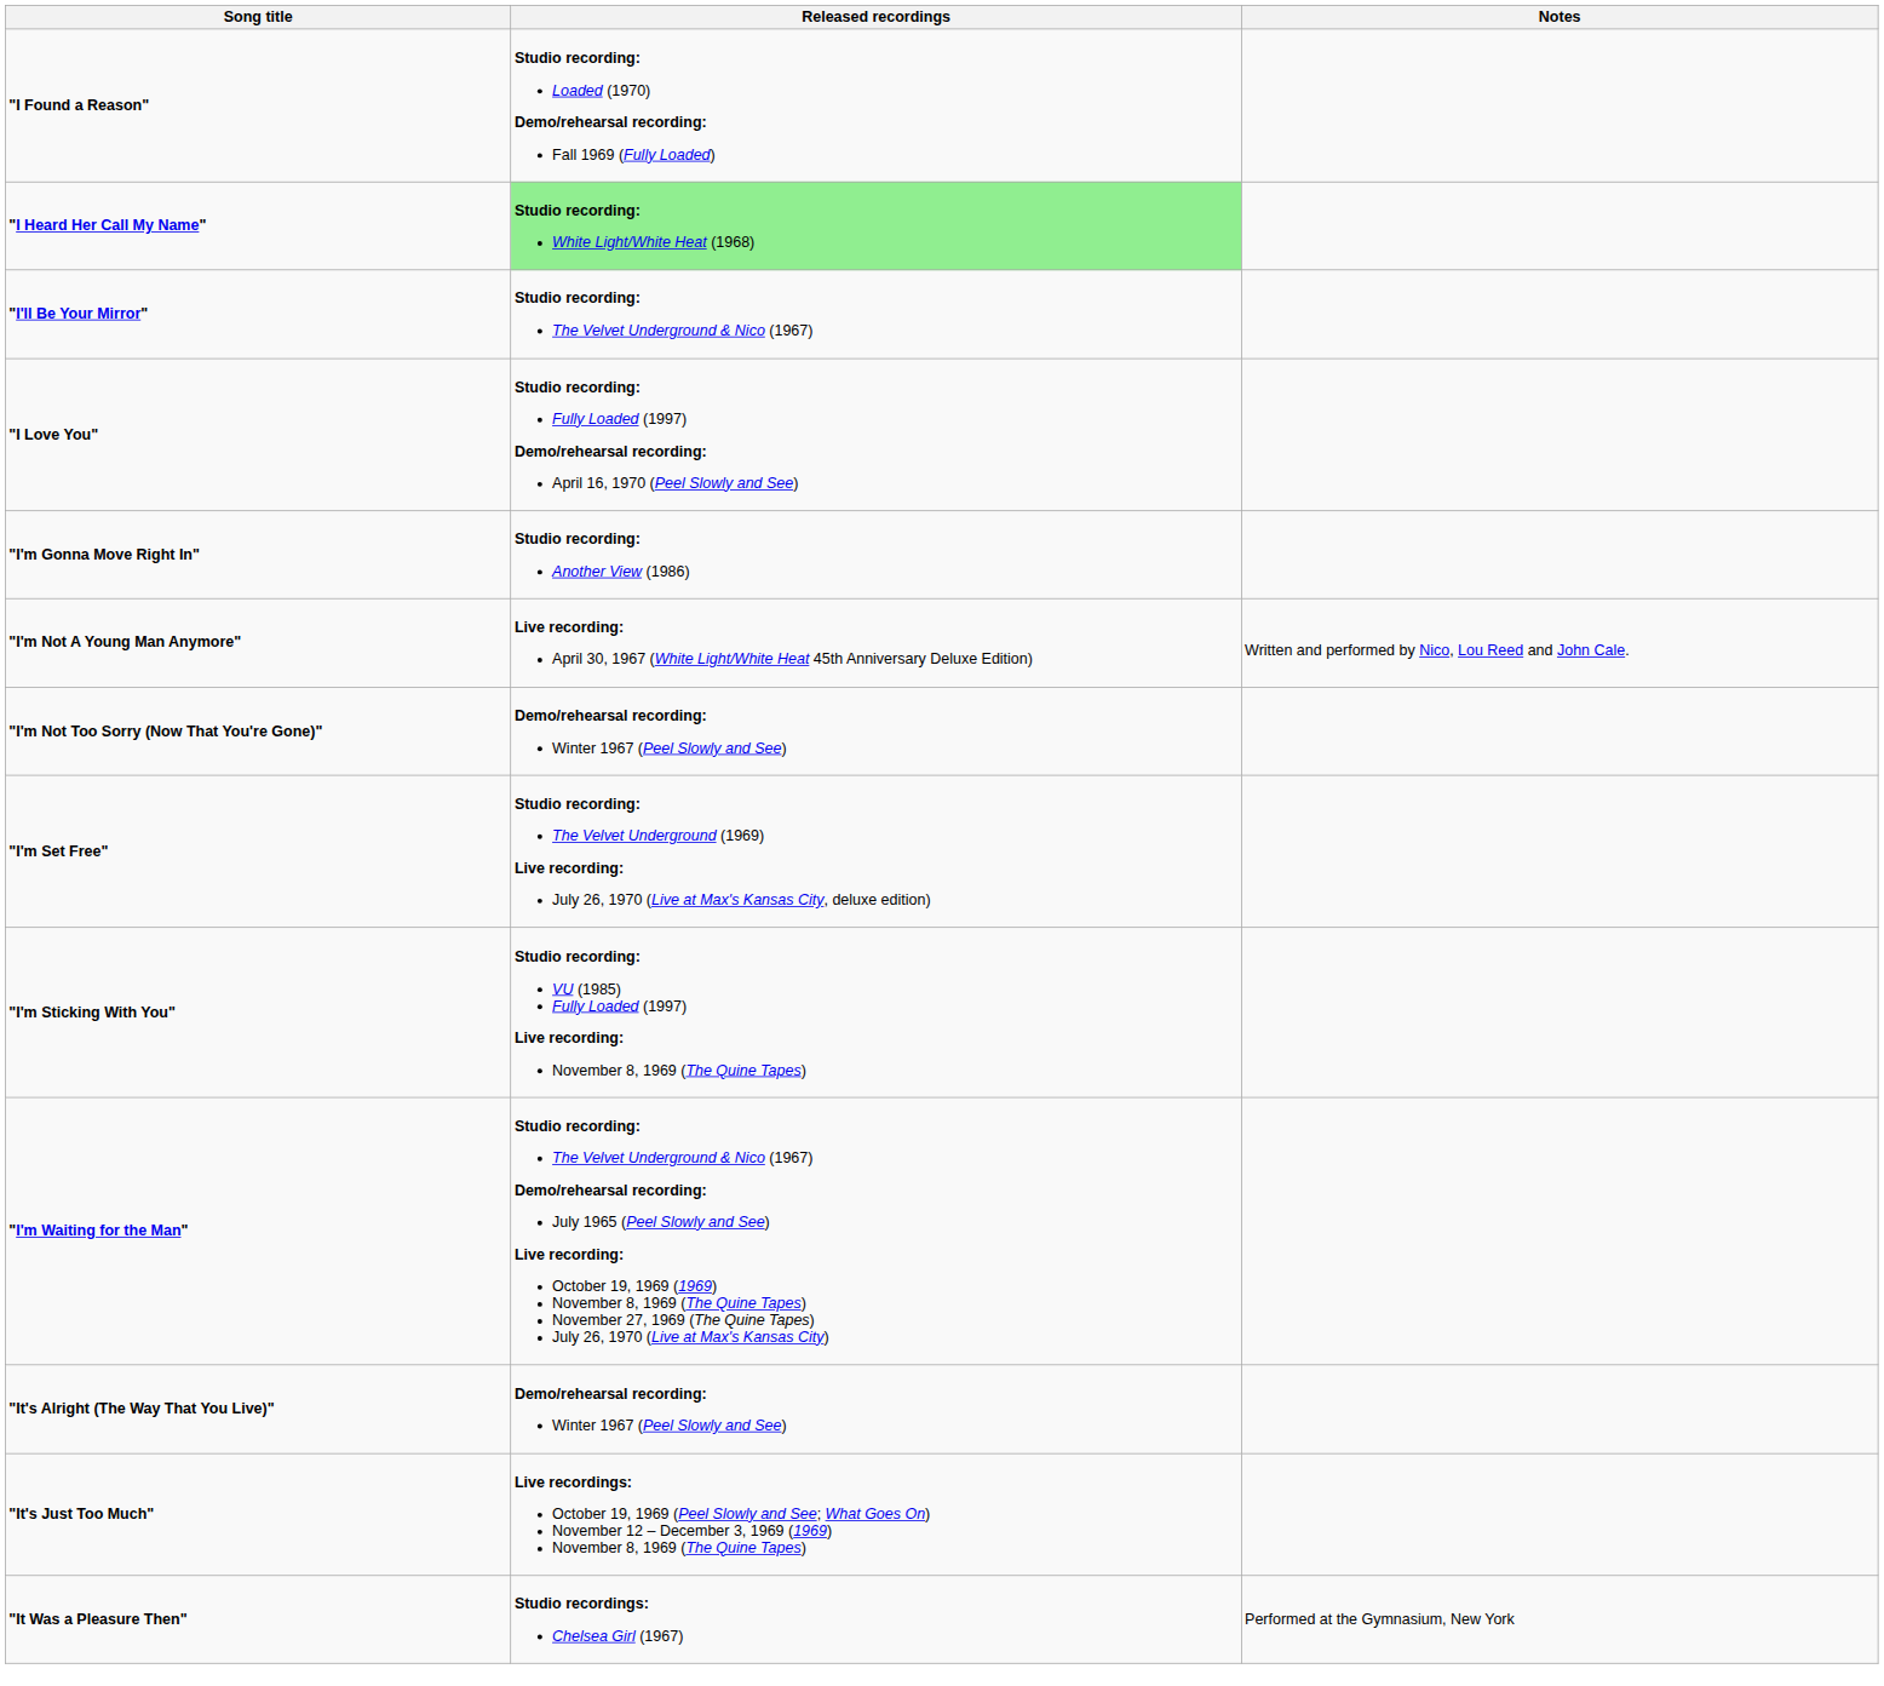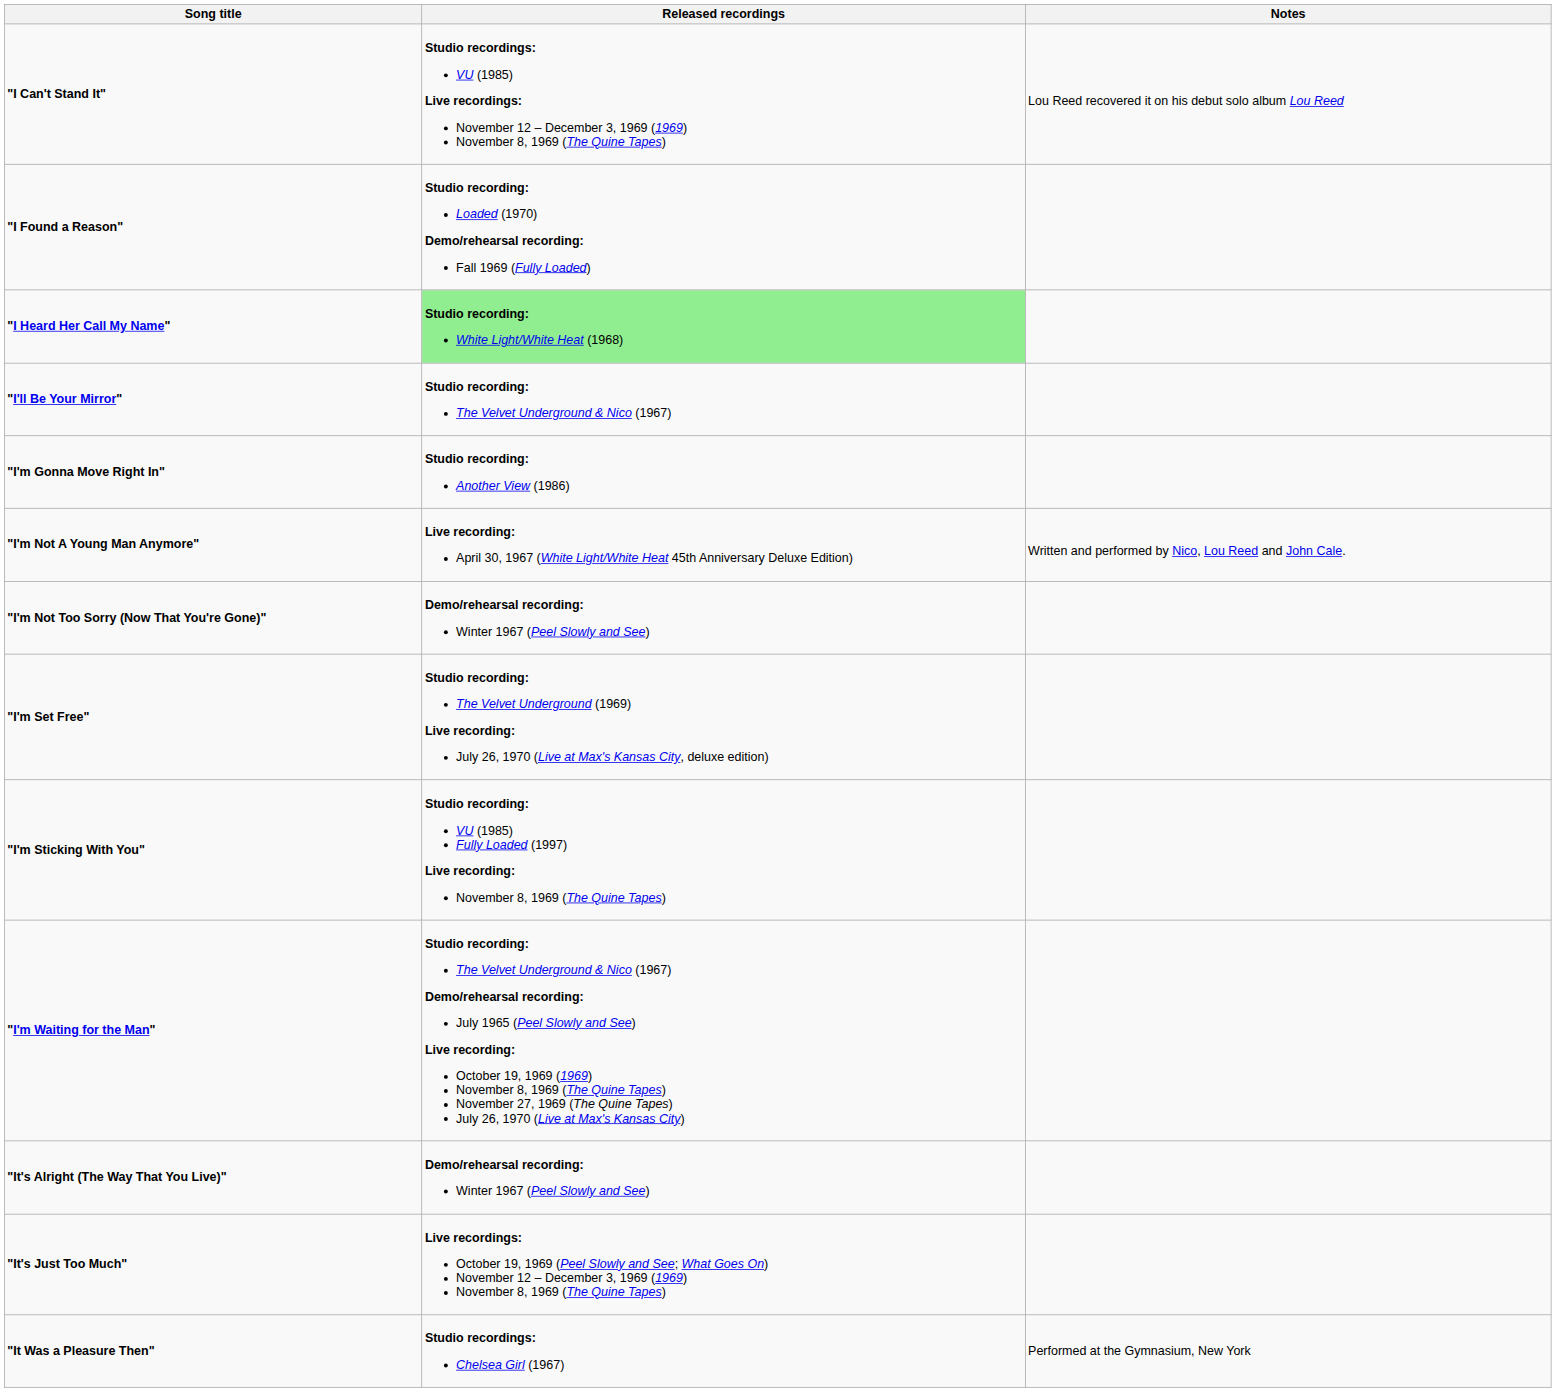+ row: "I Can't Stand It" | Studio recordings: VU (1985) Live recordings: November 12 – December 3, 1969 (1969) November 8, 1969 (The Quine Tapes) | Lou Reed recovered it on his debut solo album Lou Reed
- row: "I Love You" | Studio recording: Fully Loaded (1997) Demo/rehearsal recording: April 16, 1970 (Peel Slowly and See)
